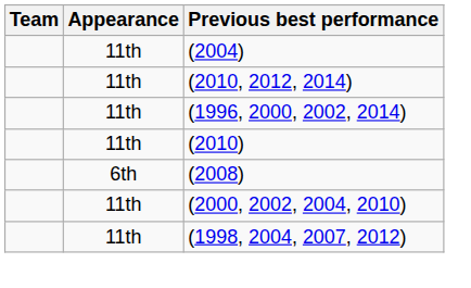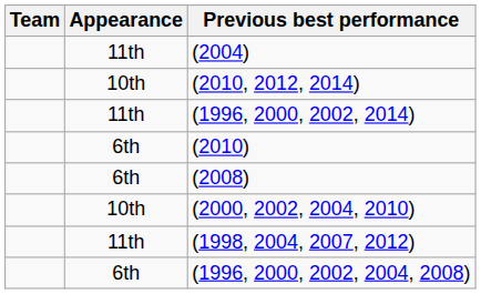(2010, 2012, 2014) | Appearance: 11th -> 10th
(2010) | Appearance: 11th -> 6th
(2000, 2002, 2004, 2010) | Appearance: 11th -> 10th
+ row: 6th | (1996, 2000, 2002, 2004, 2008)
